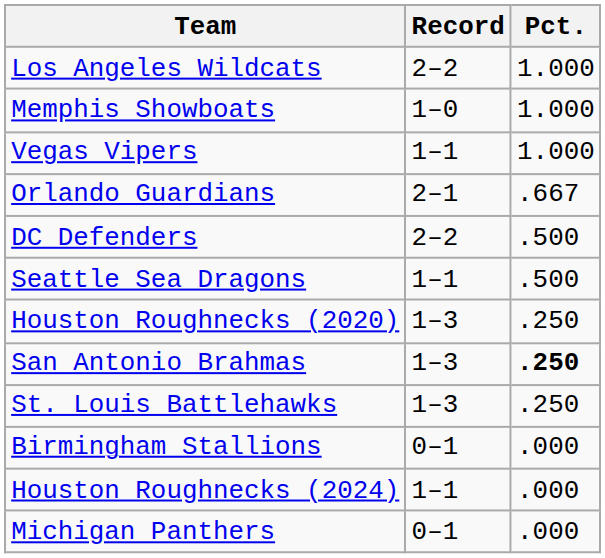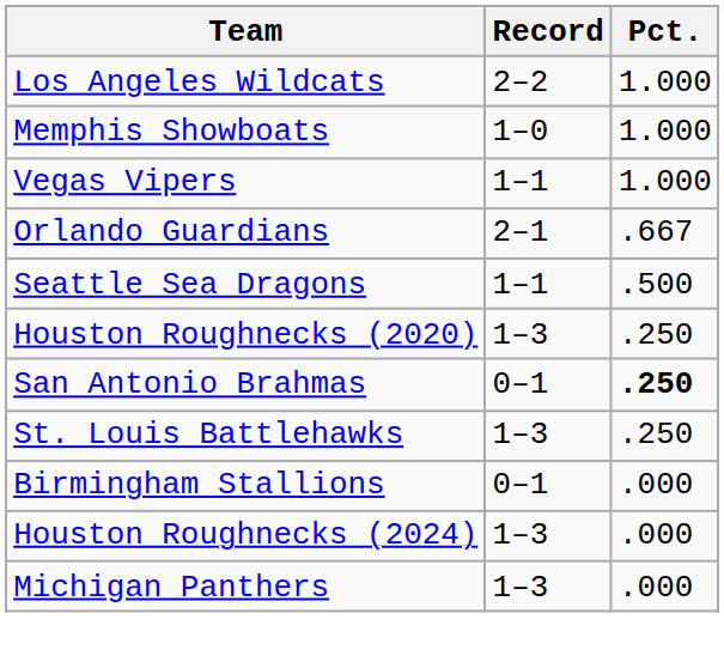- row: DC Defenders | 2–2 | .500
San Antonio Brahmas | Record: 1–3 -> 0–1
Houston Roughnecks (2024) | Record: 1–1 -> 1–3
Michigan Panthers | Record: 0–1 -> 1–3
